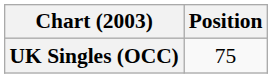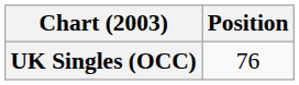UK Singles (OCC) | Position: 75 -> 76
